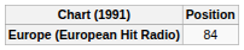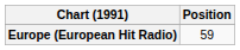Europe (European Hit Radio) | Position: 84 -> 59
